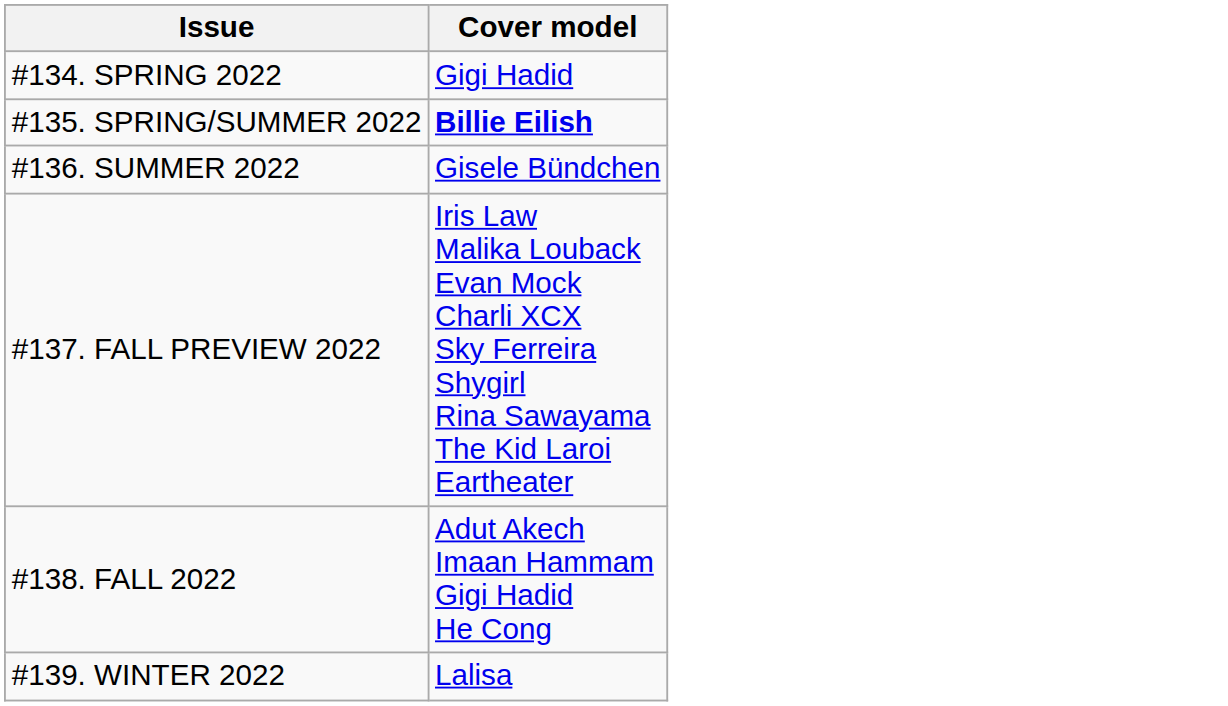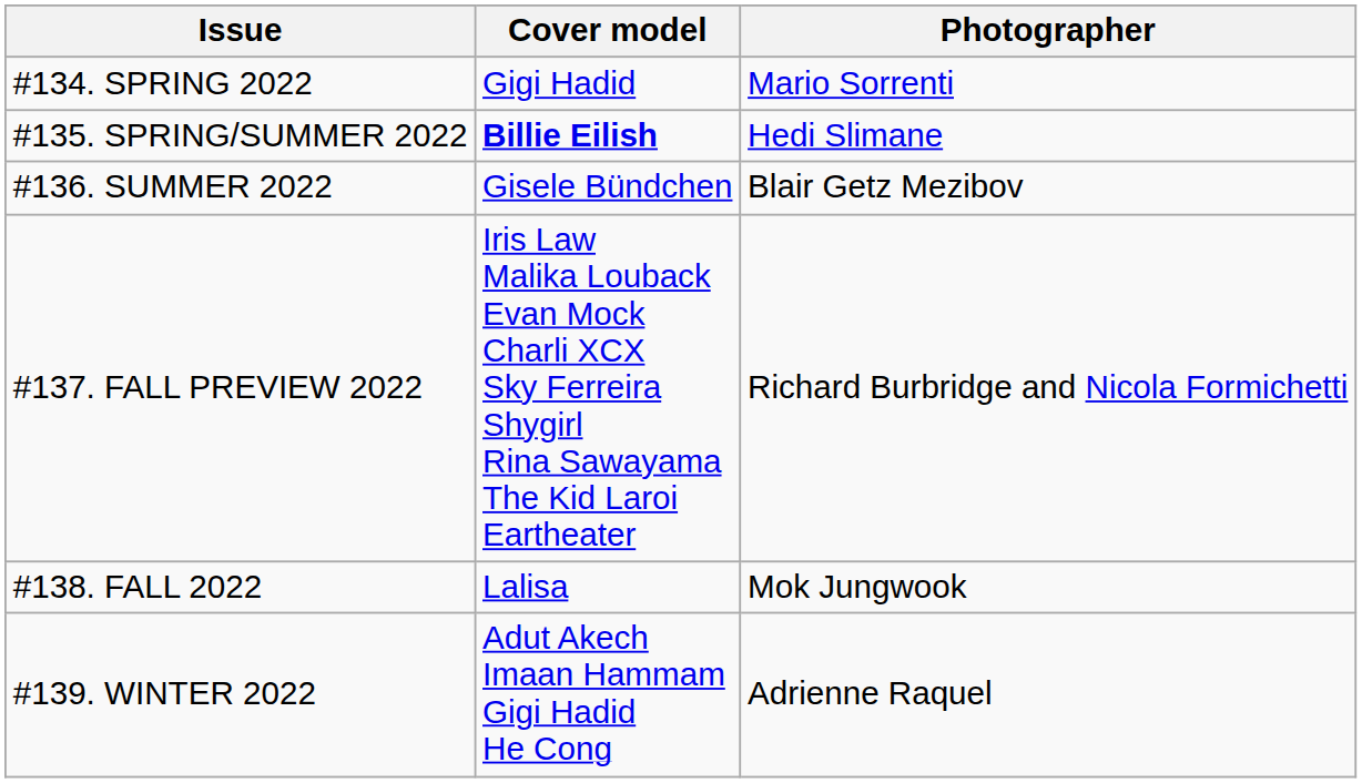+ column: Photographer | Mario Sorrenti | Hedi Slimane | Blair Getz Mezibov | Richard Burbridge and Nicola Formichetti | Mok Jungwook | Adrienne Raquel
#138. FALL 2022 | Cover model: Adut Akech Imaan Hammam Gigi Hadid He Cong -> Lalisa
#139. WINTER 2022 | Cover model: Lalisa -> Adut Akech Imaan Hammam Gigi Hadid He Cong
